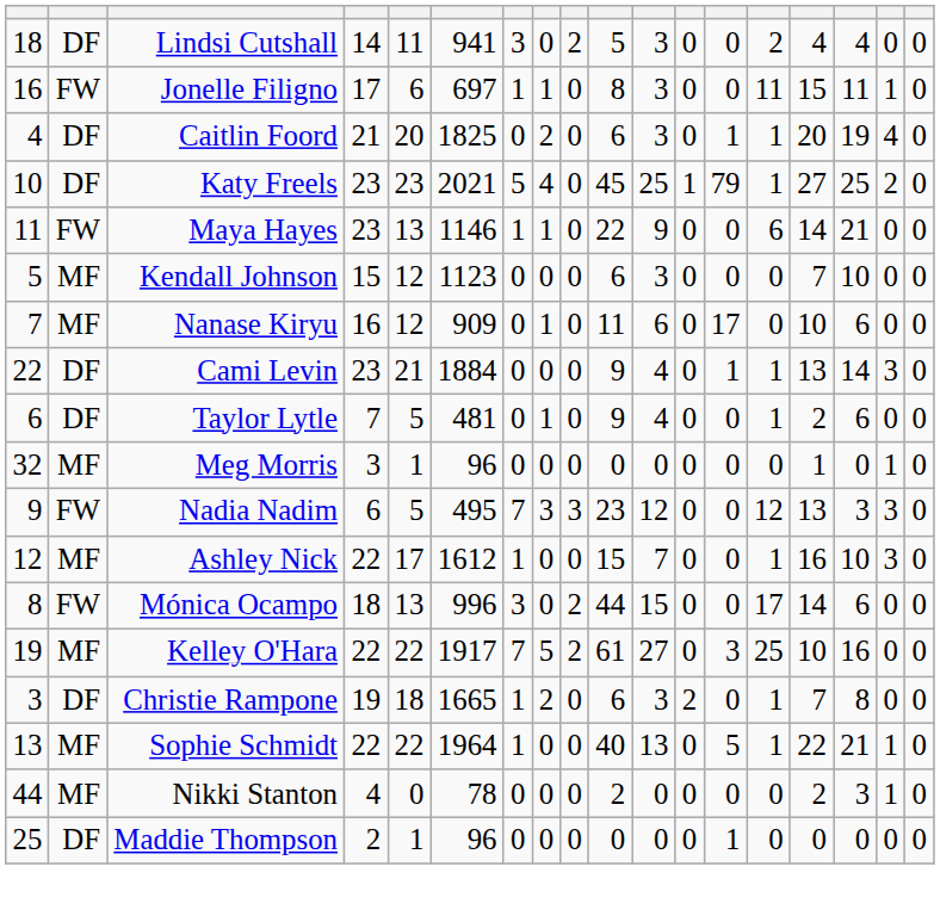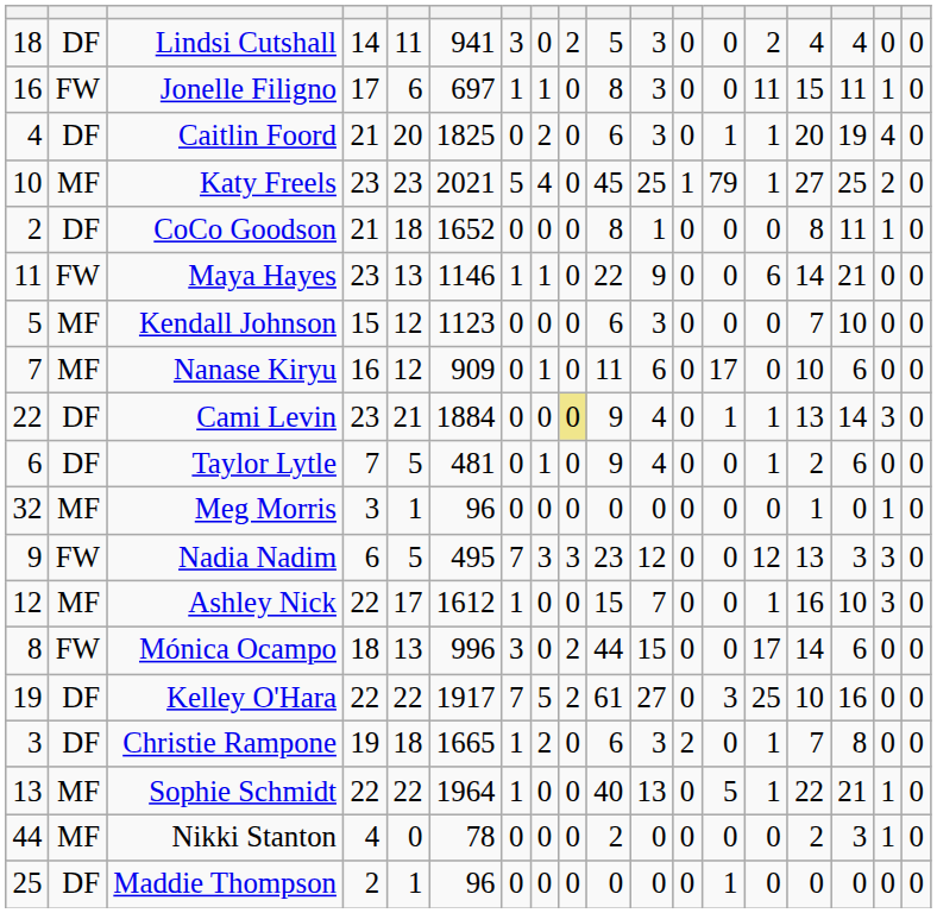Katy Freels | column 2: DF -> MF
+ row: 2 | DF | CoCo Goodson | 21 | 18 | 1652 | 0 | 0 | 0 | 8 | 1 | 0 | 0 | 0 | 8 | 11 | 1 | 0
Cami Levin | column 9: no background -> khaki background
Kelley O'Hara | column 2: MF -> DF
